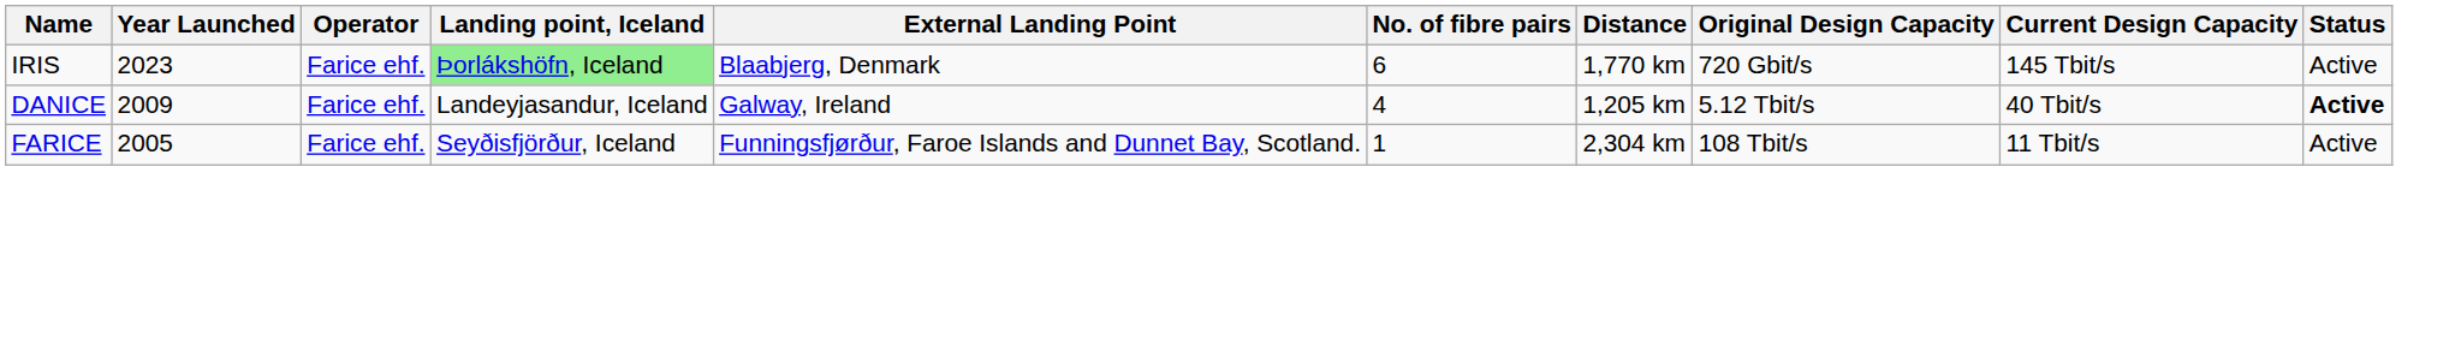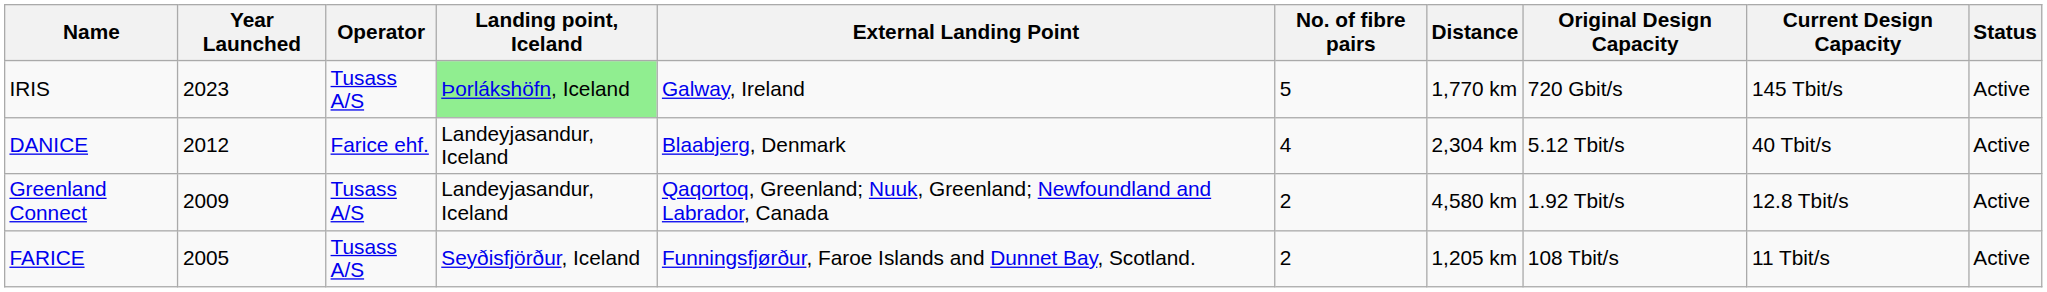IRIS | Operator: Farice ehf. -> Tusass A/S
IRIS | External Landing Point: Blaabjerg, Denmark -> Galway, Ireland
IRIS | No. of fibre pairs: 6 -> 5
DANICE | Year Launched: 2009 -> 2012
DANICE | External Landing Point: Galway, Ireland -> Blaabjerg, Denmark
DANICE | Distance: 1,205 km -> 2,304 km
DANICE | Status: bold -> normal
+ row: Greenland Connect | 2009 | Tusass A/S | Landeyjasandur, Iceland | Qaqortoq, Greenland; Nuuk, Greenland; Newfoundland and Labrador, Canada | 2 | 4,580 km | 1.92 Tbit/s | 12.8 Tbit/s | Active
FARICE | Operator: Farice ehf. -> Tusass A/S
FARICE | No. of fibre pairs: 1 -> 2
FARICE | Distance: 2,304 km -> 1,205 km
